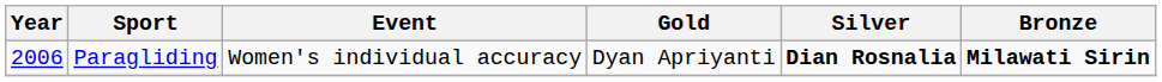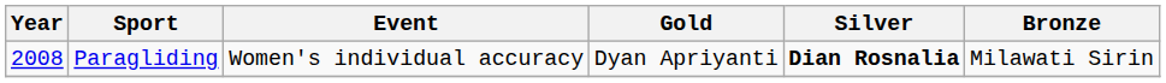Paragliding | Year: 2006 -> 2008
Paragliding | Bronze: bold -> normal
